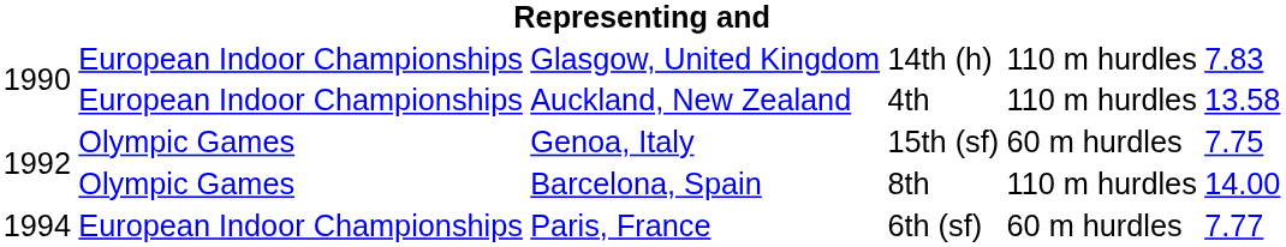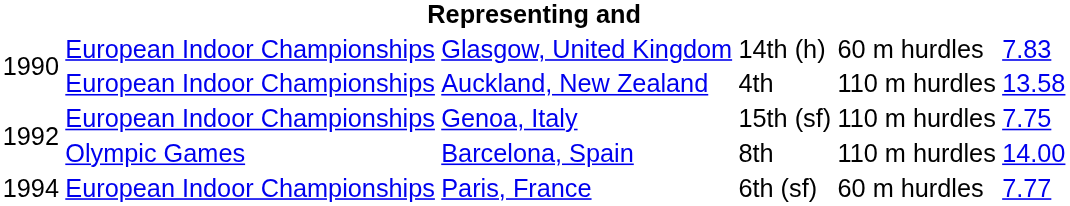Glasgow, United Kingdom | column 5: 110 m hurdles -> 60 m hurdles
Genoa, Italy | column 2: Olympic Games -> European Indoor Championships
Genoa, Italy | column 5: 60 m hurdles -> 110 m hurdles
